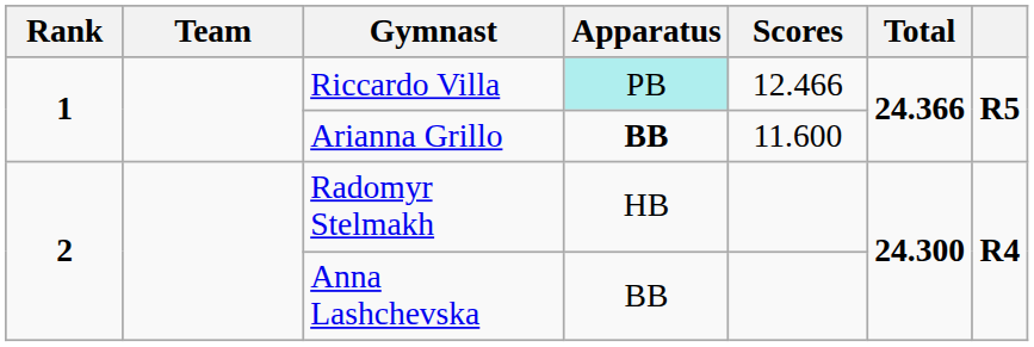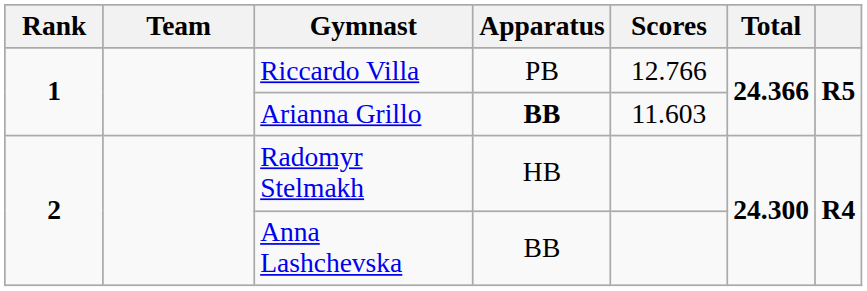Riccardo Villa | Apparatus: paleturquoise background -> no background
Riccardo Villa | Scores: 12.466 -> 12.766
Arianna Grillo | Scores: 11.600 -> 11.603
